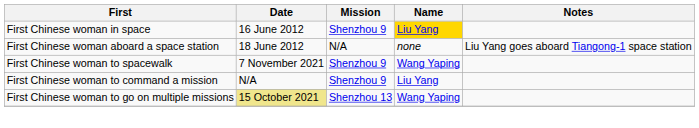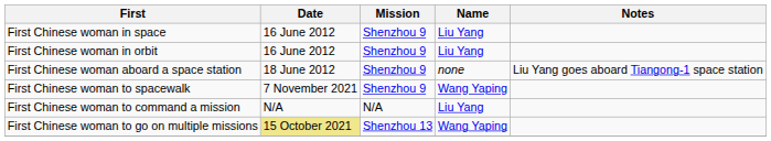First Chinese woman in space | Name: gold background -> no background
+ row: First Chinese woman in orbit | 16 June 2012 | Shenzhou 9 | Liu Yang
First Chinese woman aboard a space station | Mission: N/A -> Shenzhou 9
First Chinese woman to command a mission | Mission: Shenzhou 9 -> N/A
